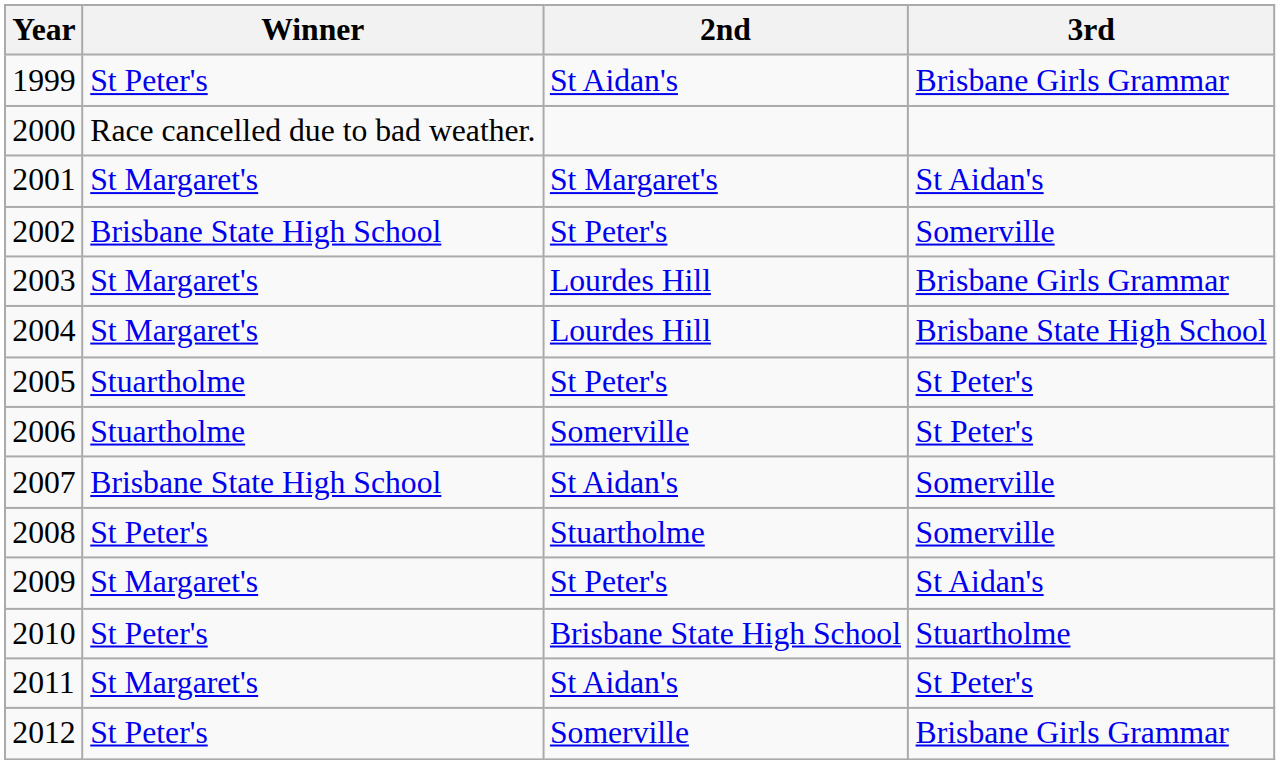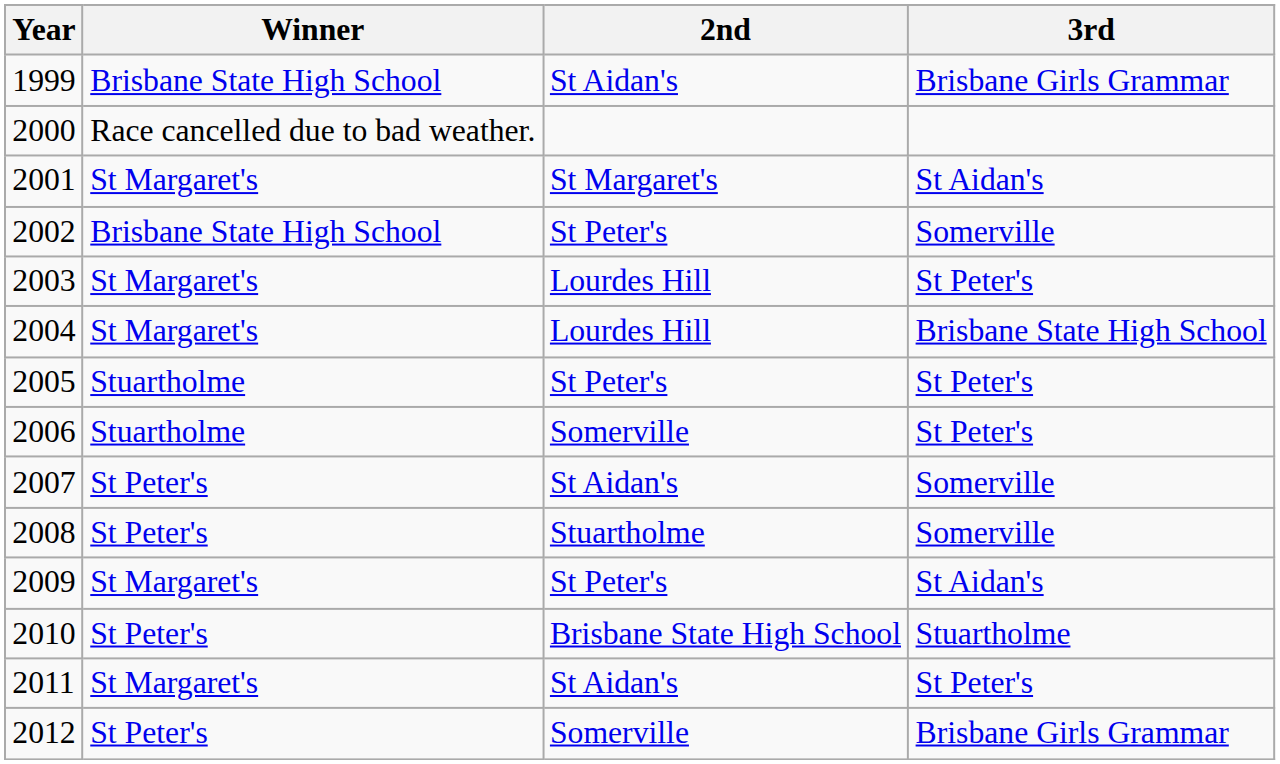1999 | Winner: St Peter's -> Brisbane State High School
2003 | 3rd: Brisbane Girls Grammar -> St Peter's
2007 | Winner: Brisbane State High School -> St Peter's
